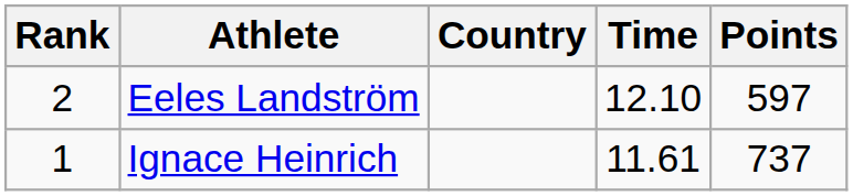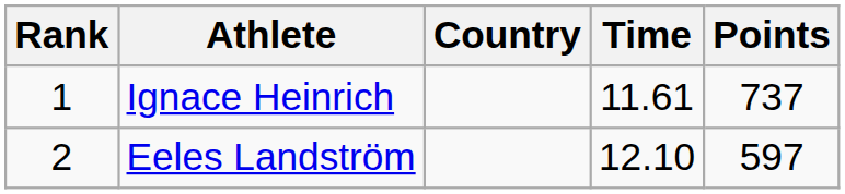rows swapped: Ignace Heinrich <-> Eeles Landström
